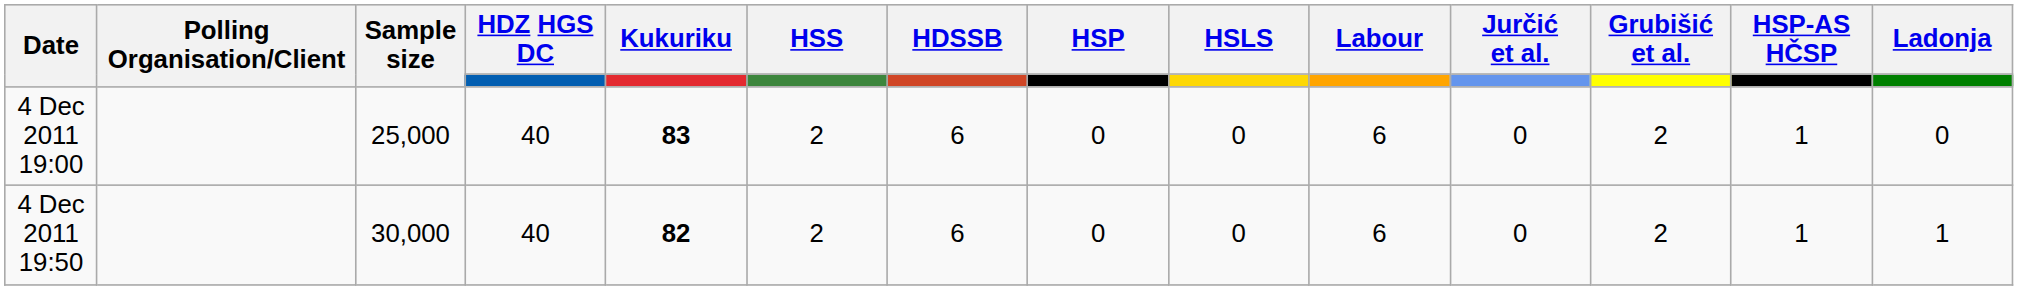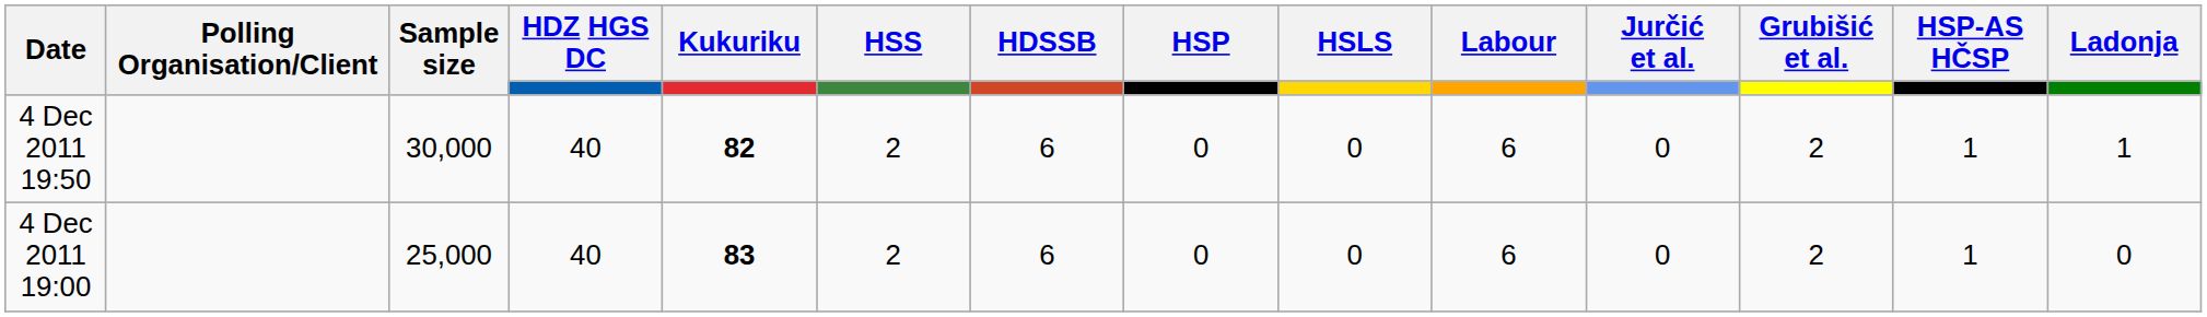rows swapped: 4 Dec 2011 19:50 <-> 4 Dec 2011 19:00
